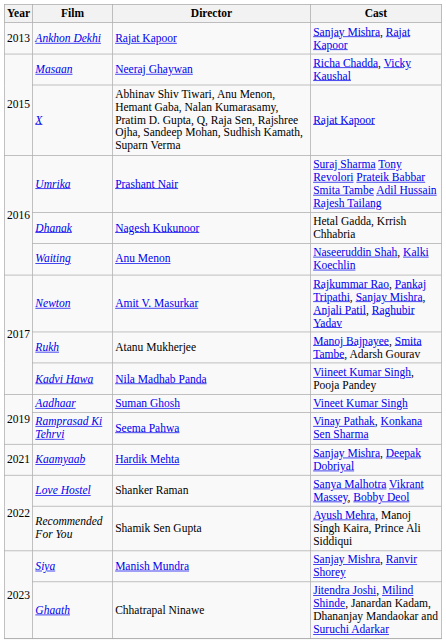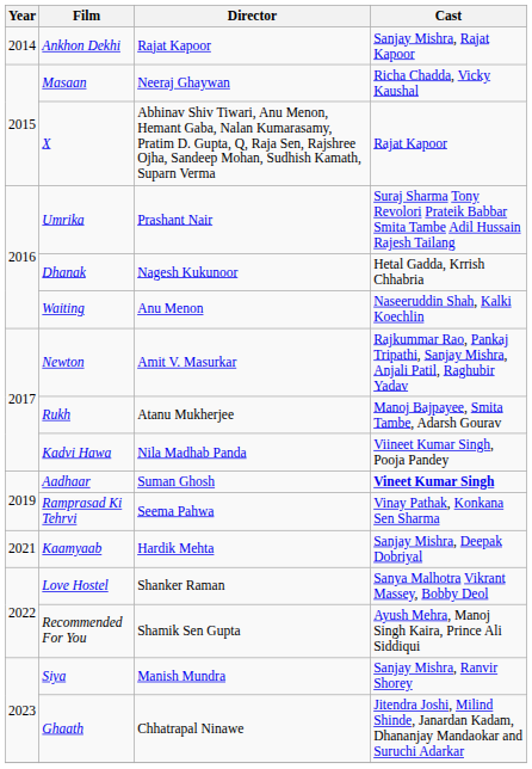Ankhon Dekhi | Year: 2013 -> 2014
Aadhaar | Cast: normal -> bold
